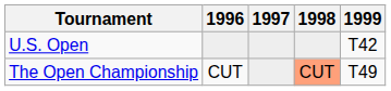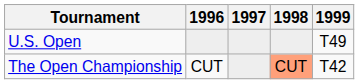U.S. Open | 1999: T42 -> T49
The Open Championship | 1999: T49 -> T42
